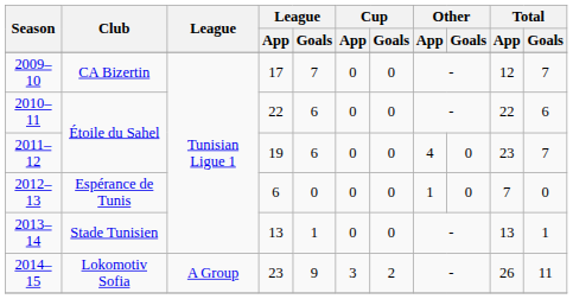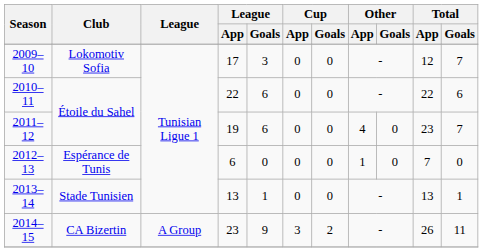2009–10 | Club: CA Bizertin -> Lokomotiv Sofia
2009–10 | League / Goals: 7 -> 3
2014–15 | Club: Lokomotiv Sofia -> CA Bizertin
